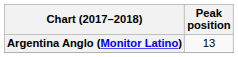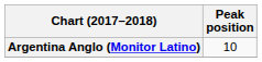Argentina Anglo (Monitor Latino) | Peak position: 13 -> 10
